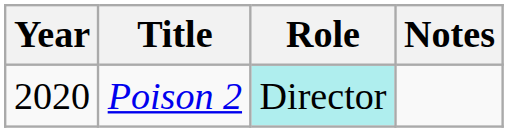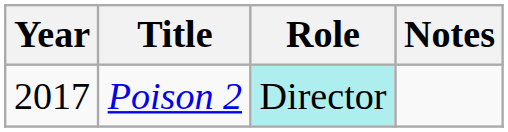Poison 2 | Year: 2020 -> 2017
